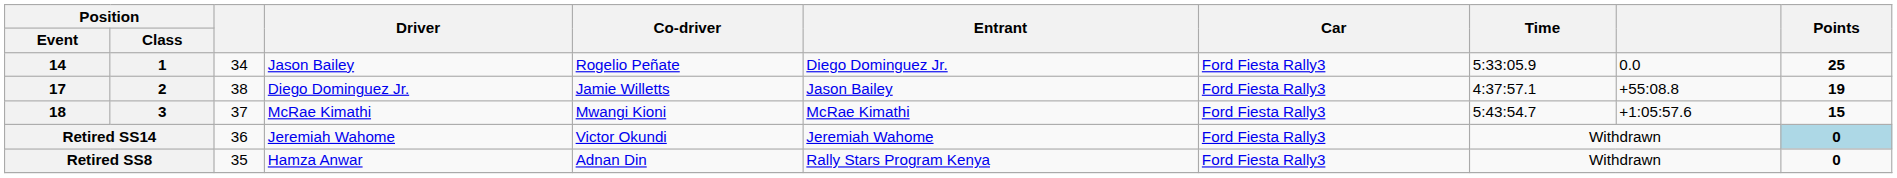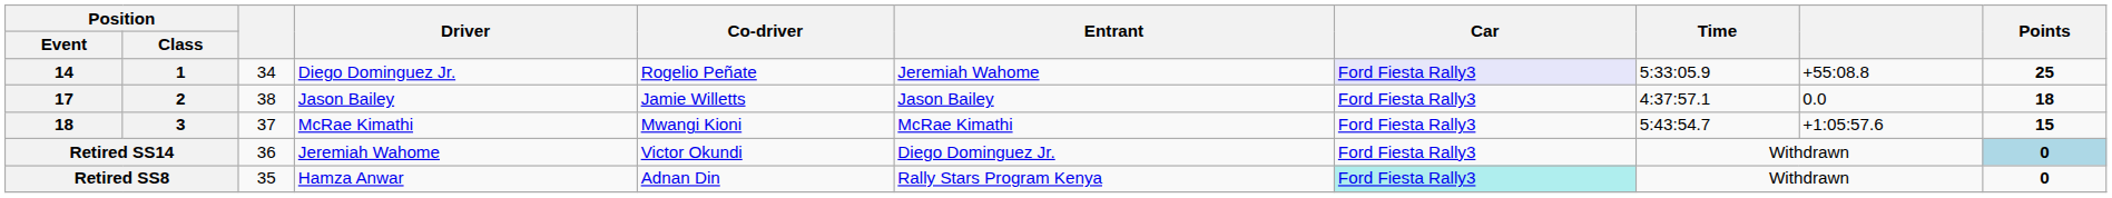14 | Driver: Jason Bailey -> Diego Dominguez Jr.
14 | Entrant: Diego Dominguez Jr. -> Jeremiah Wahome
14 | Car: no background -> lavender background
14 | column 9: 0.0 -> +55:08.8
17 | Driver: Diego Dominguez Jr. -> Jason Bailey
17 | column 9: +55:08.8 -> 0.0
17 | Points: 19 -> 18
Retired SS14 | Entrant: Jeremiah Wahome -> Diego Dominguez Jr.
Retired SS8 | Car: no background -> paleturquoise background
